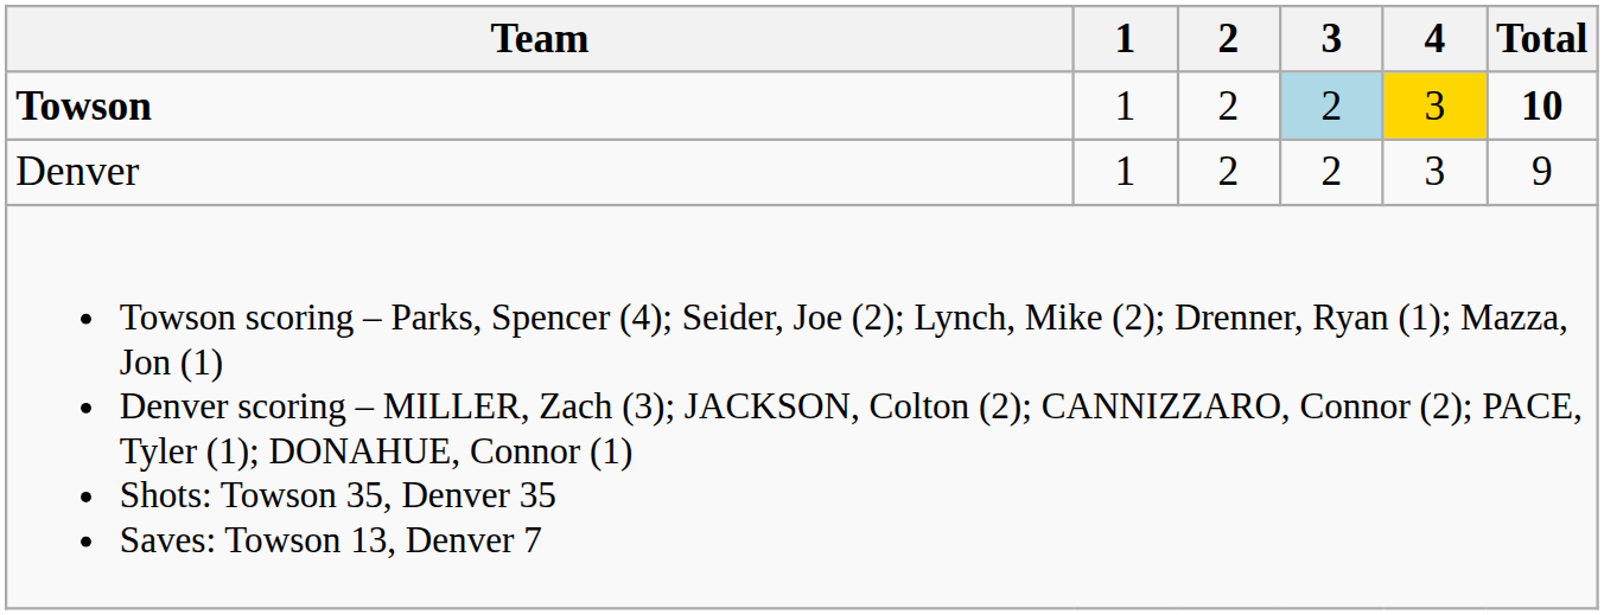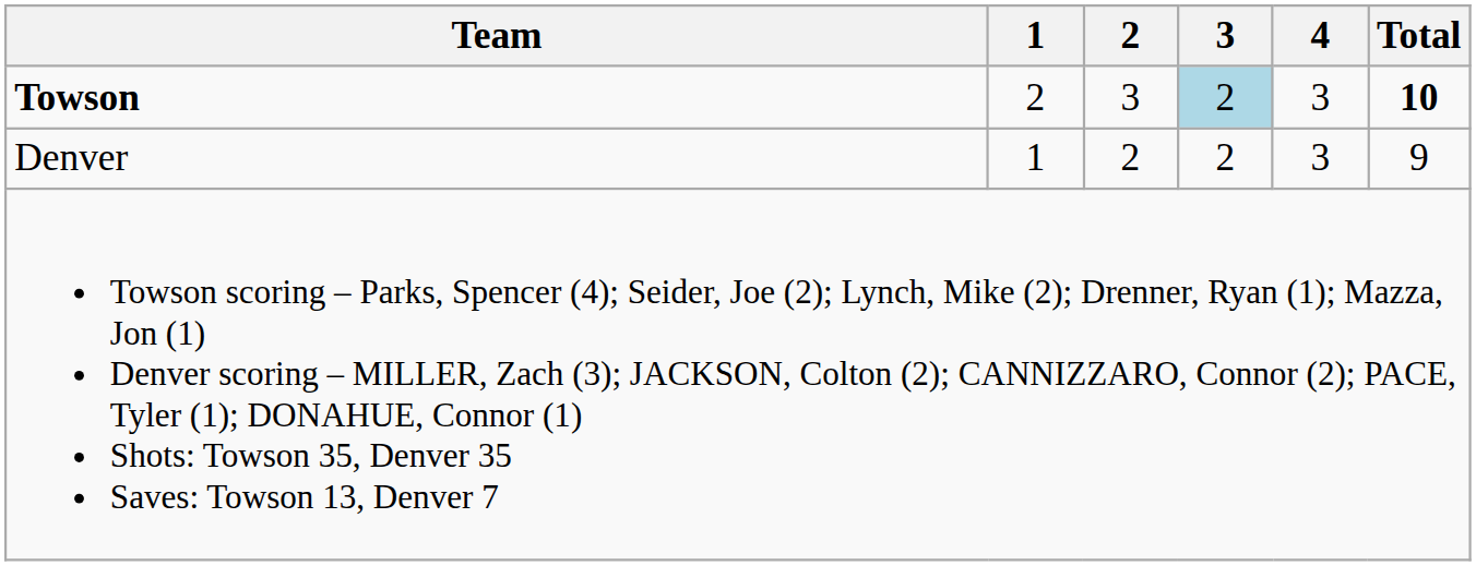Towson | 1: 1 -> 2
Towson | 2: 2 -> 3
Towson | 4: gold background -> no background
